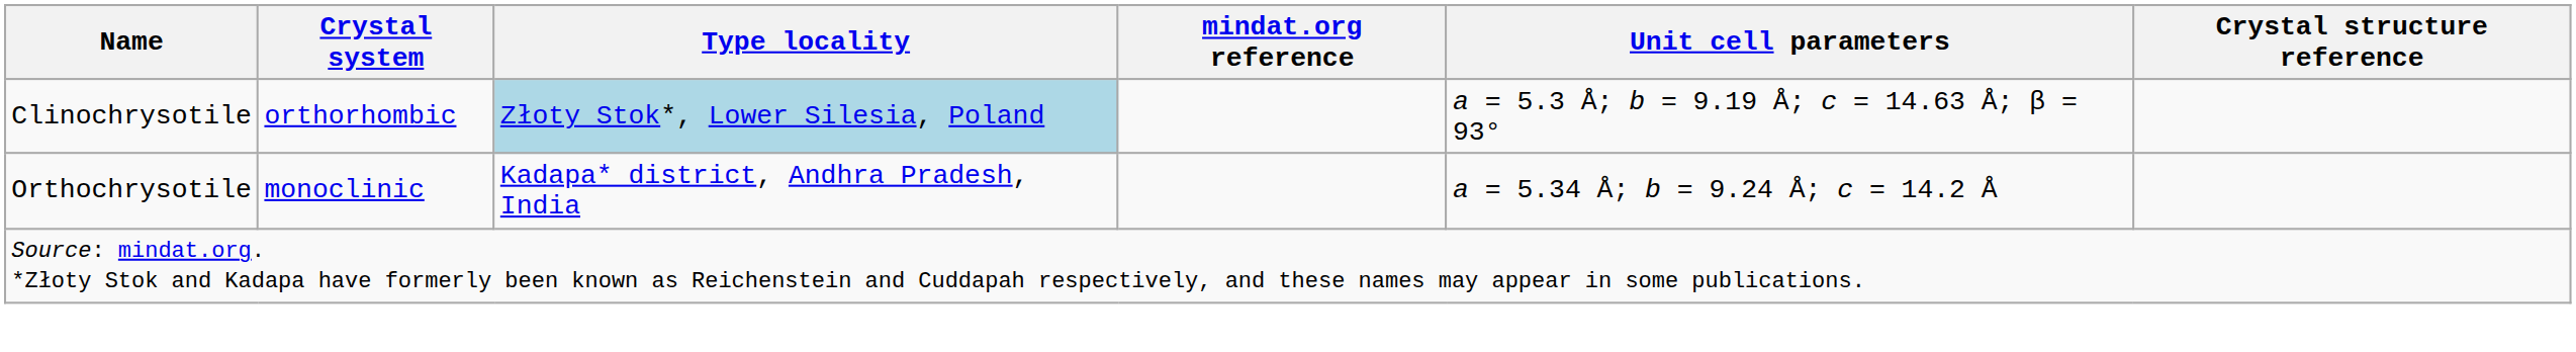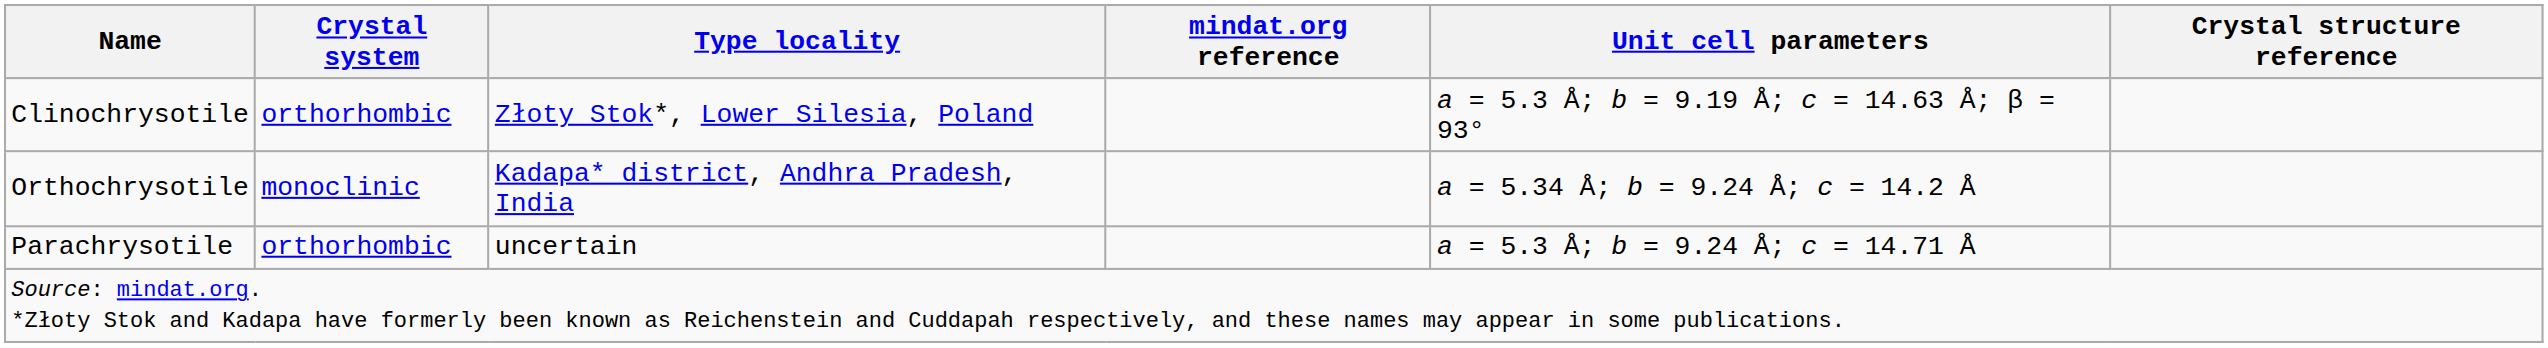Clinochrysotile | Type locality: lightblue background -> no background
+ row: Parachrysotile | orthorhombic | uncertain | a = 5.3 Å; b = 9.24 Å; c = 14.71 Å
